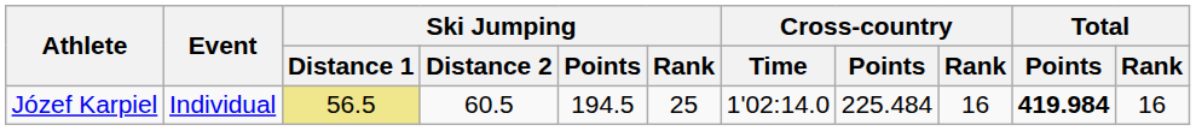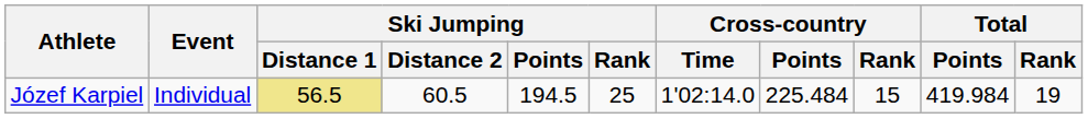Józef Karpiel | Cross-country / Rank: 16 -> 15
Józef Karpiel | Total / Points: bold -> normal
Józef Karpiel | Total / Rank: 16 -> 19
